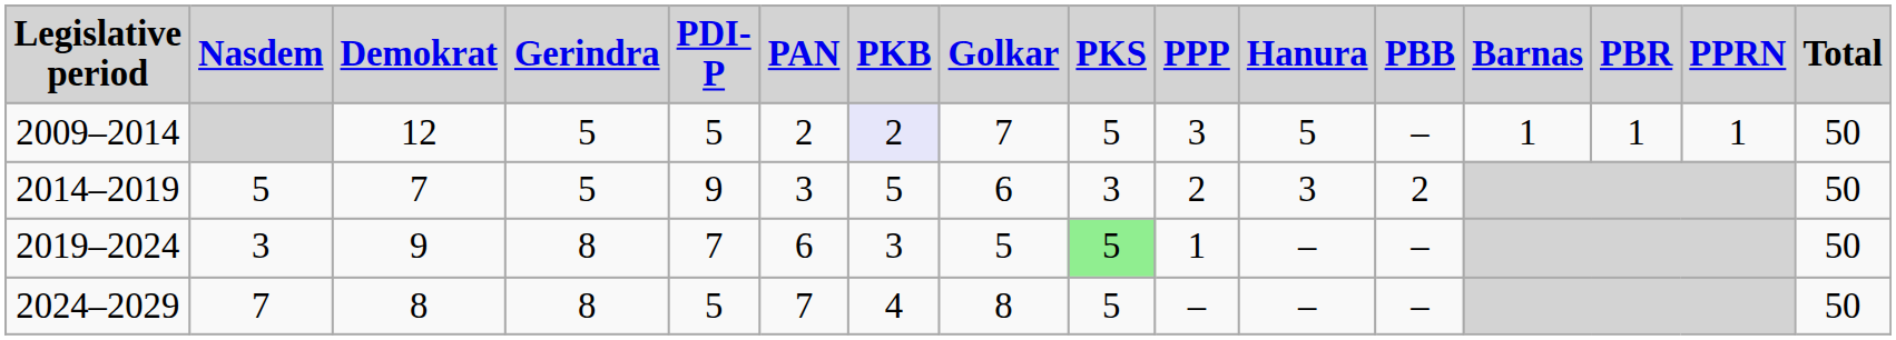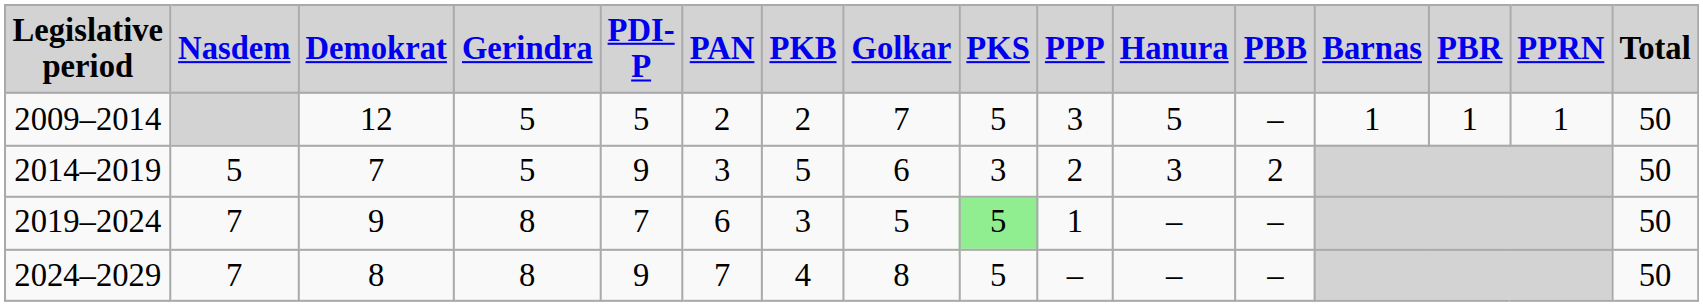2009–2014 | PKB: lavender background -> no background
2019–2024 | Nasdem: 3 -> 7
2024–2029 | PDI-P: 5 -> 9
